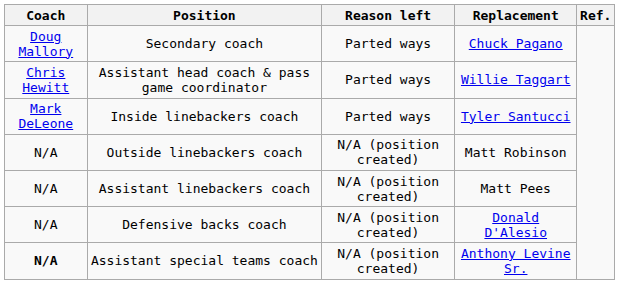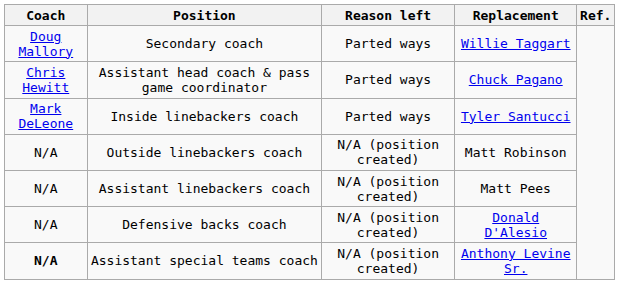Secondary coach | Replacement: Chuck Pagano -> Willie Taggart
Assistant head coach & pass game coordinator | Replacement: Willie Taggart -> Chuck Pagano
